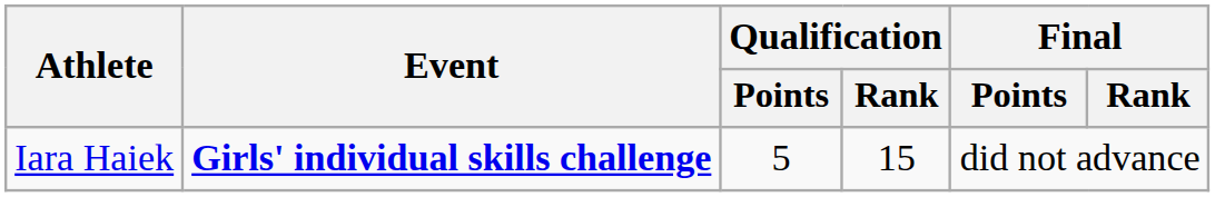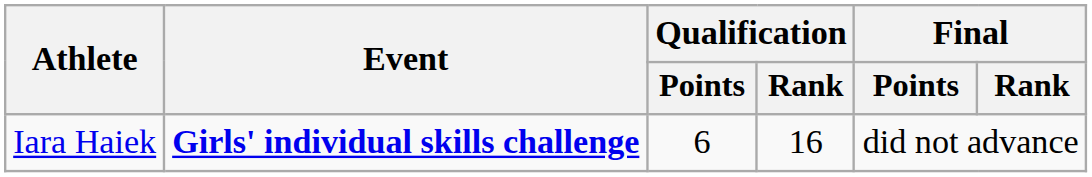Iara Haiek | Qualification / Points: 5 -> 6
Iara Haiek | Qualification / Rank: 15 -> 16
